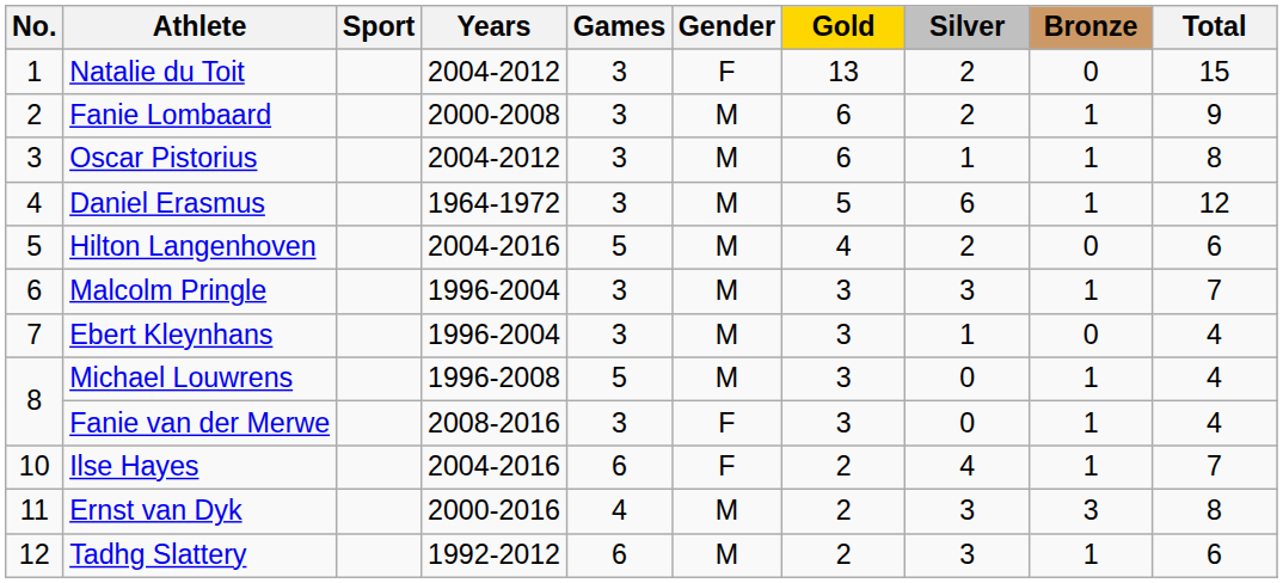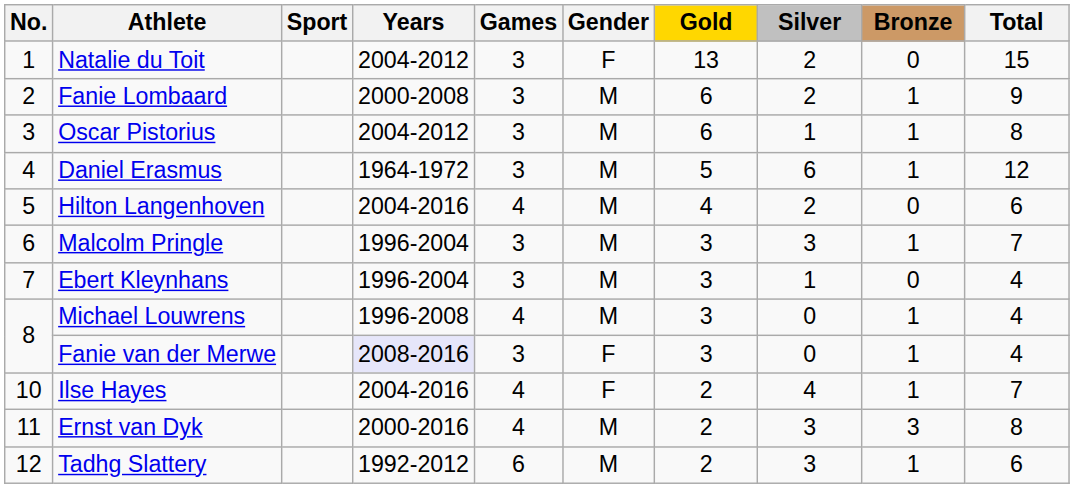Hilton Langenhoven | Games: 5 -> 4
Michael Louwrens | Games: 5 -> 4
Fanie van der Merwe | Years: no background -> lavender background
Ilse Hayes | Games: 6 -> 4
